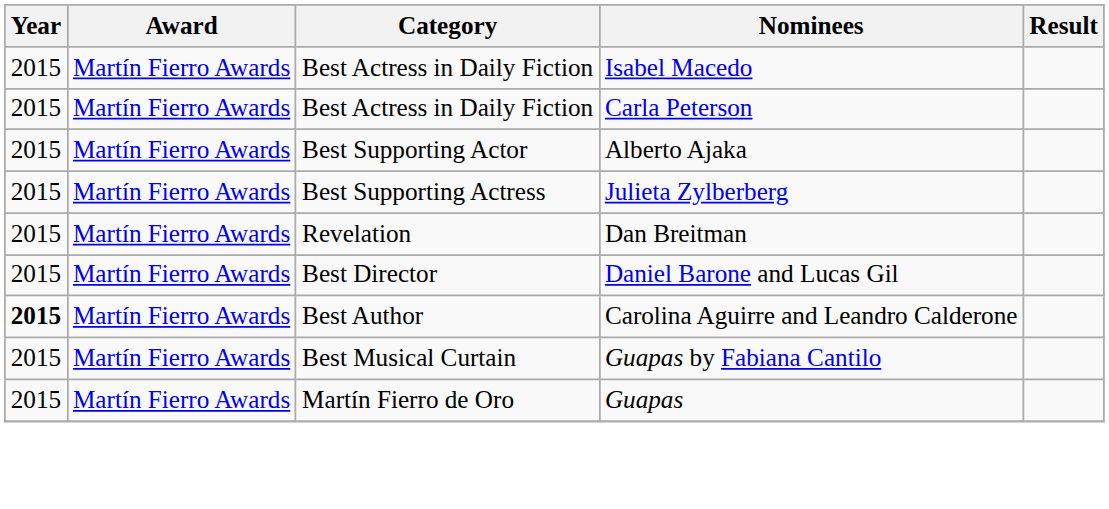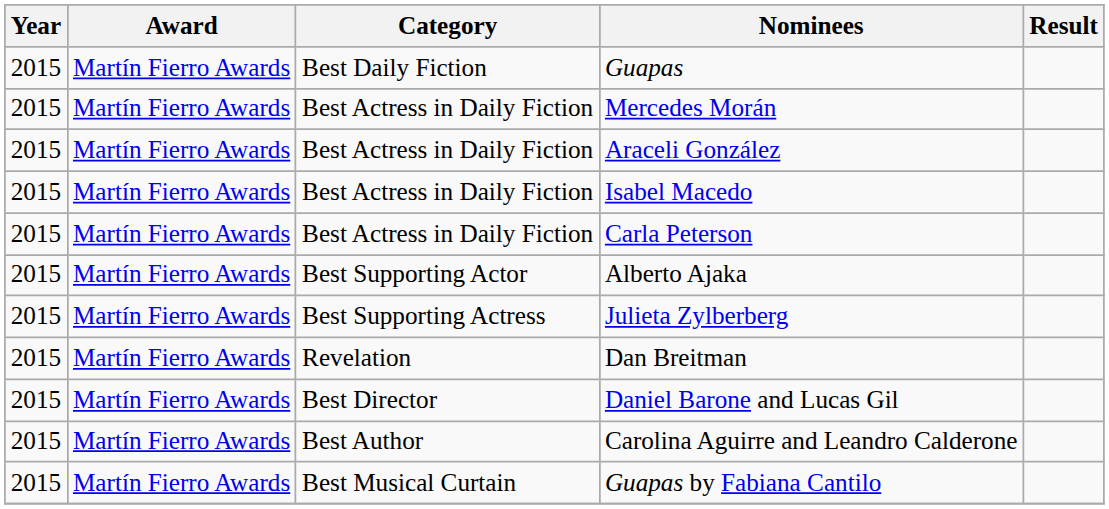+ row: 2015 | Martín Fierro Awards | Best Daily Fiction | Guapas
+ row: 2015 | Martín Fierro Awards | Best Actress in Daily Fiction | Mercedes Morán
+ row: 2015 | Martín Fierro Awards | Best Actress in Daily Fiction | Araceli González
Carolina Aguirre and Leandro Calderone | Year: bold -> normal
- row: 2015 | Martín Fierro Awards | Martín Fierro de Oro | Guapas
